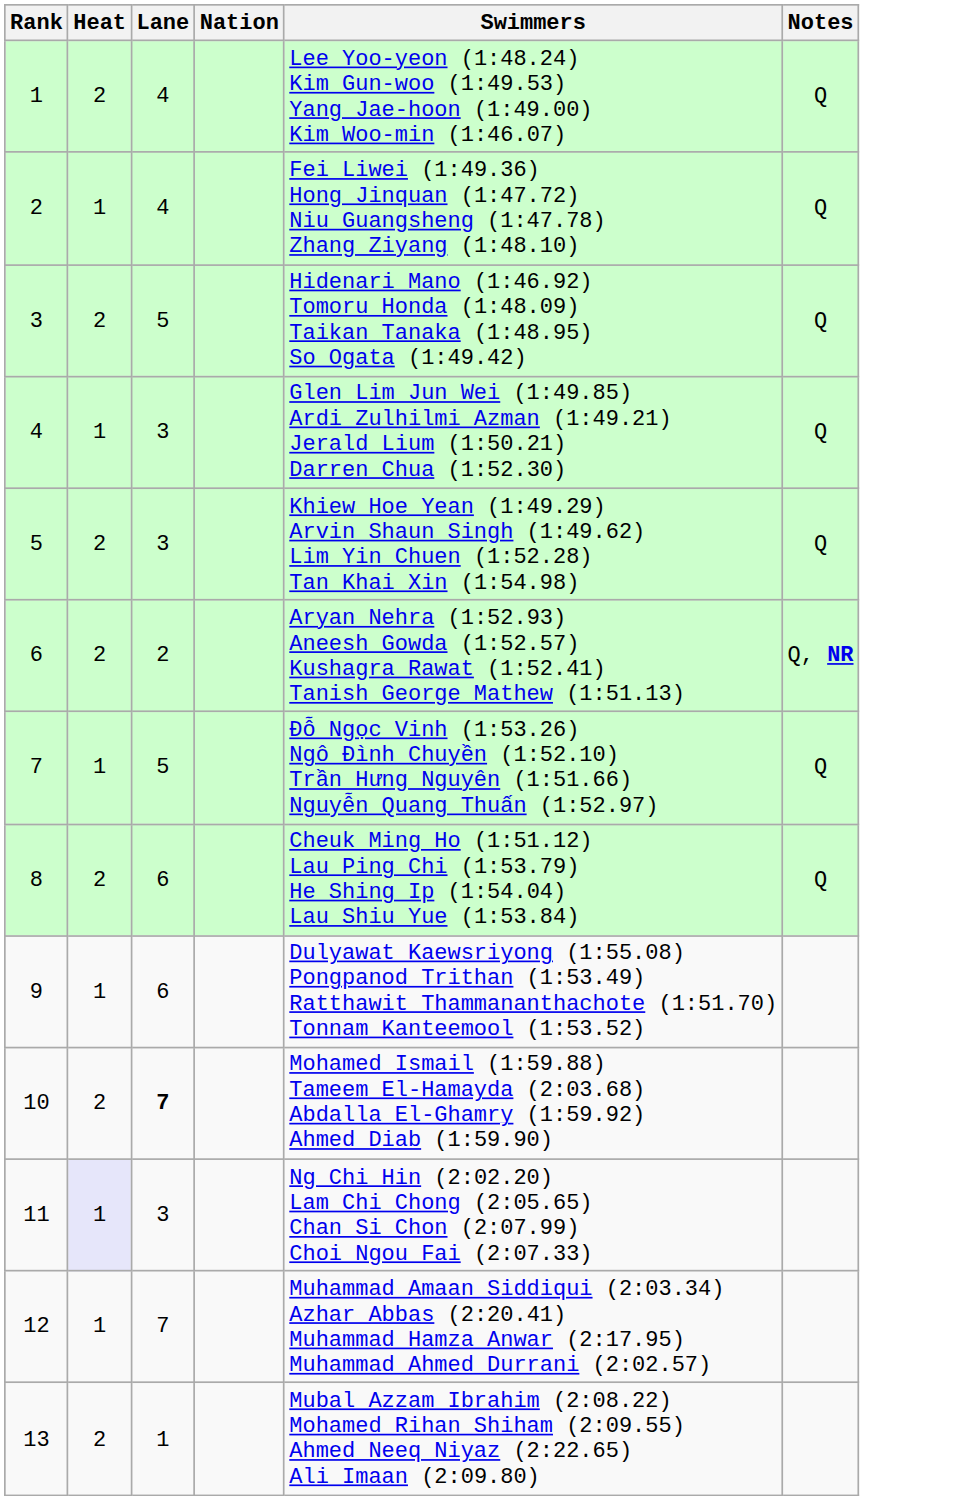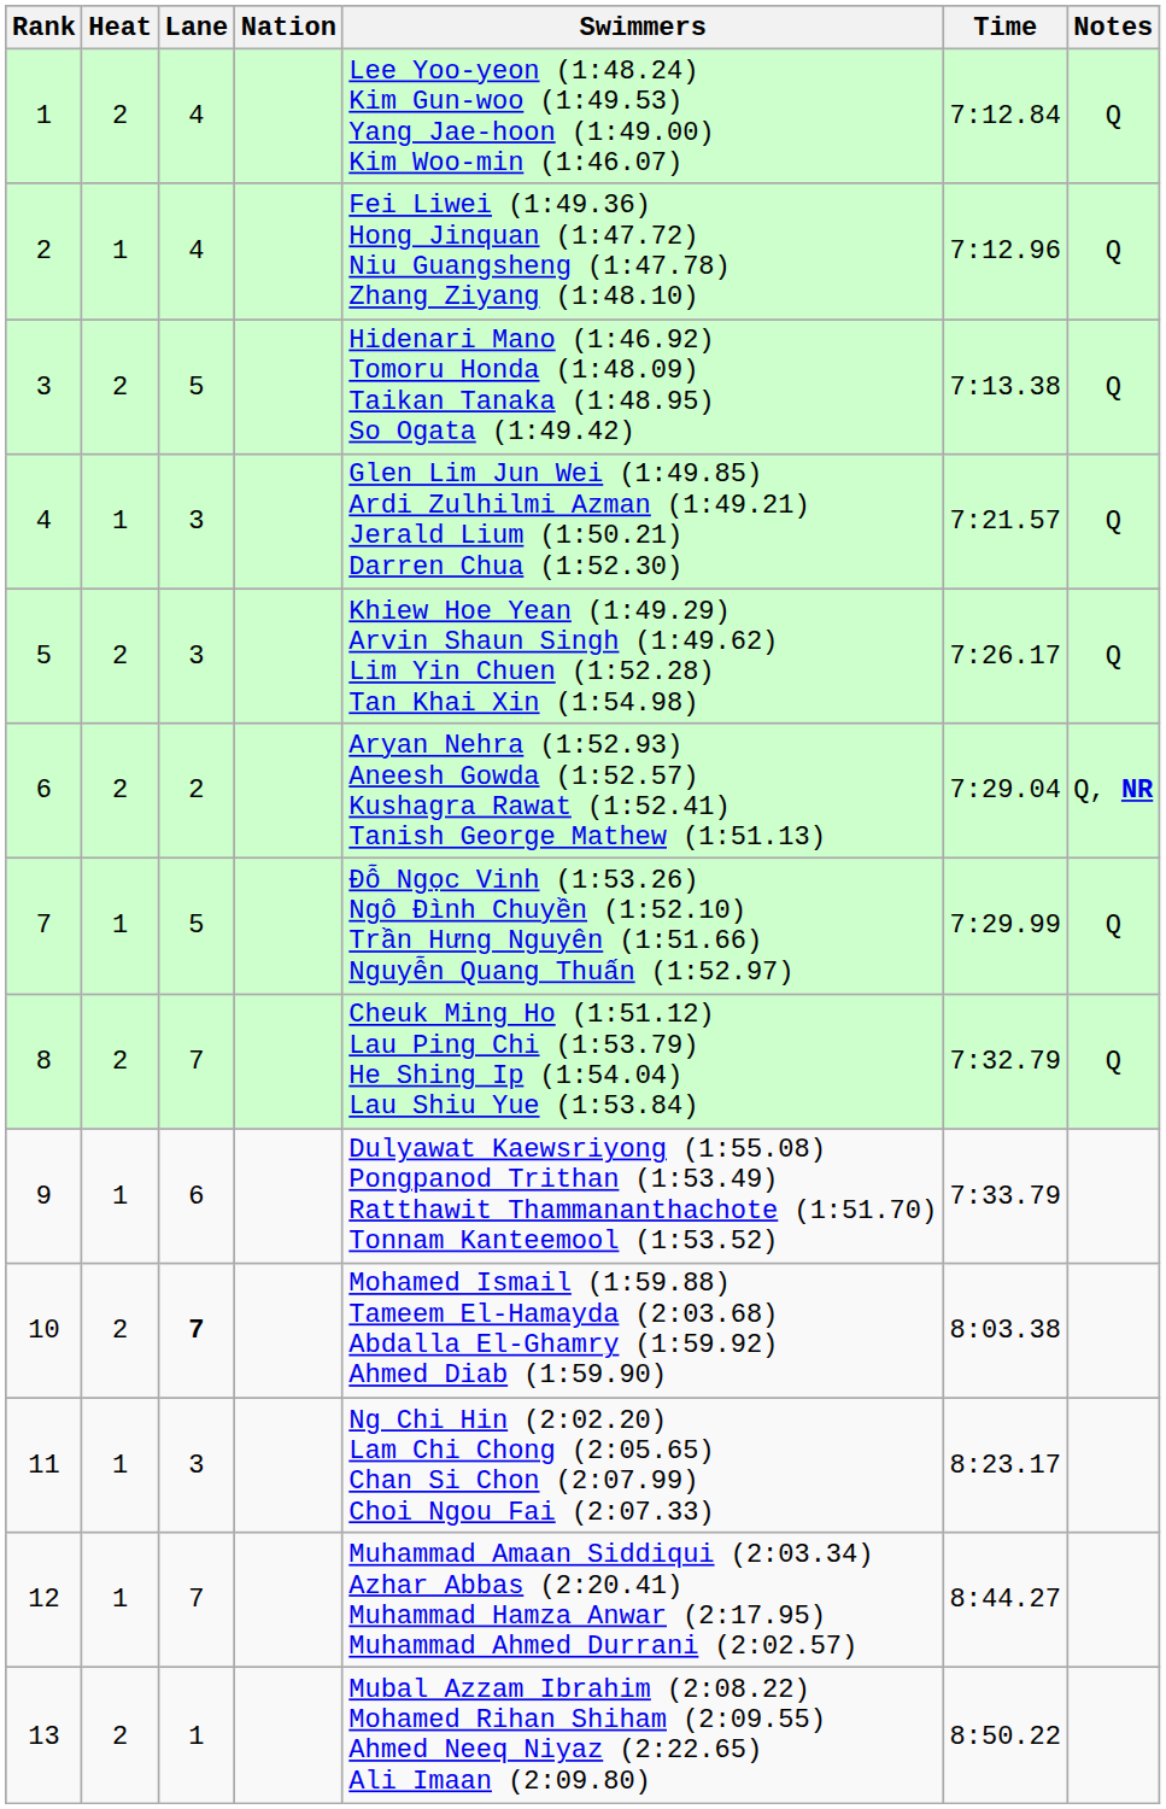+ column: Time | 7:12.84 | 7:12.96 | 7:13.38 | 7:21.57 | 7:26.17 | 7:29.04 | 7:29.99 | 7:32.79 | 7:33.79 | 8:03.38 | 8:23.17 | 8:44.27 | 8:50.22
8 | Lane: 6 -> 7
11 | Heat: lavender background -> no background
